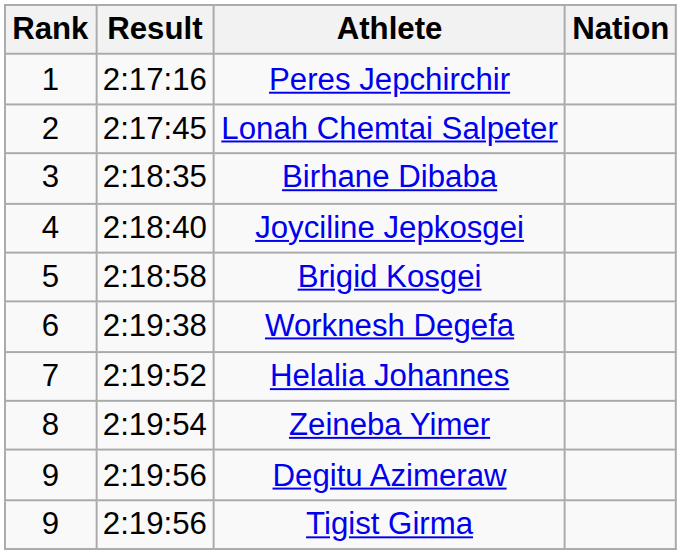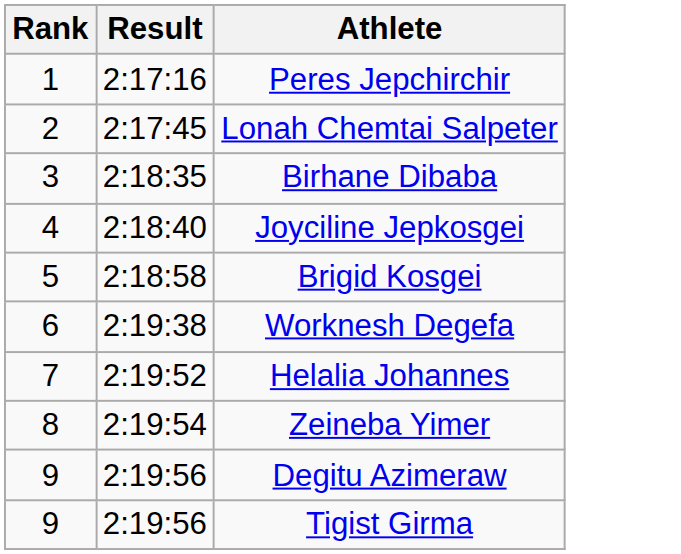- column: Nation
